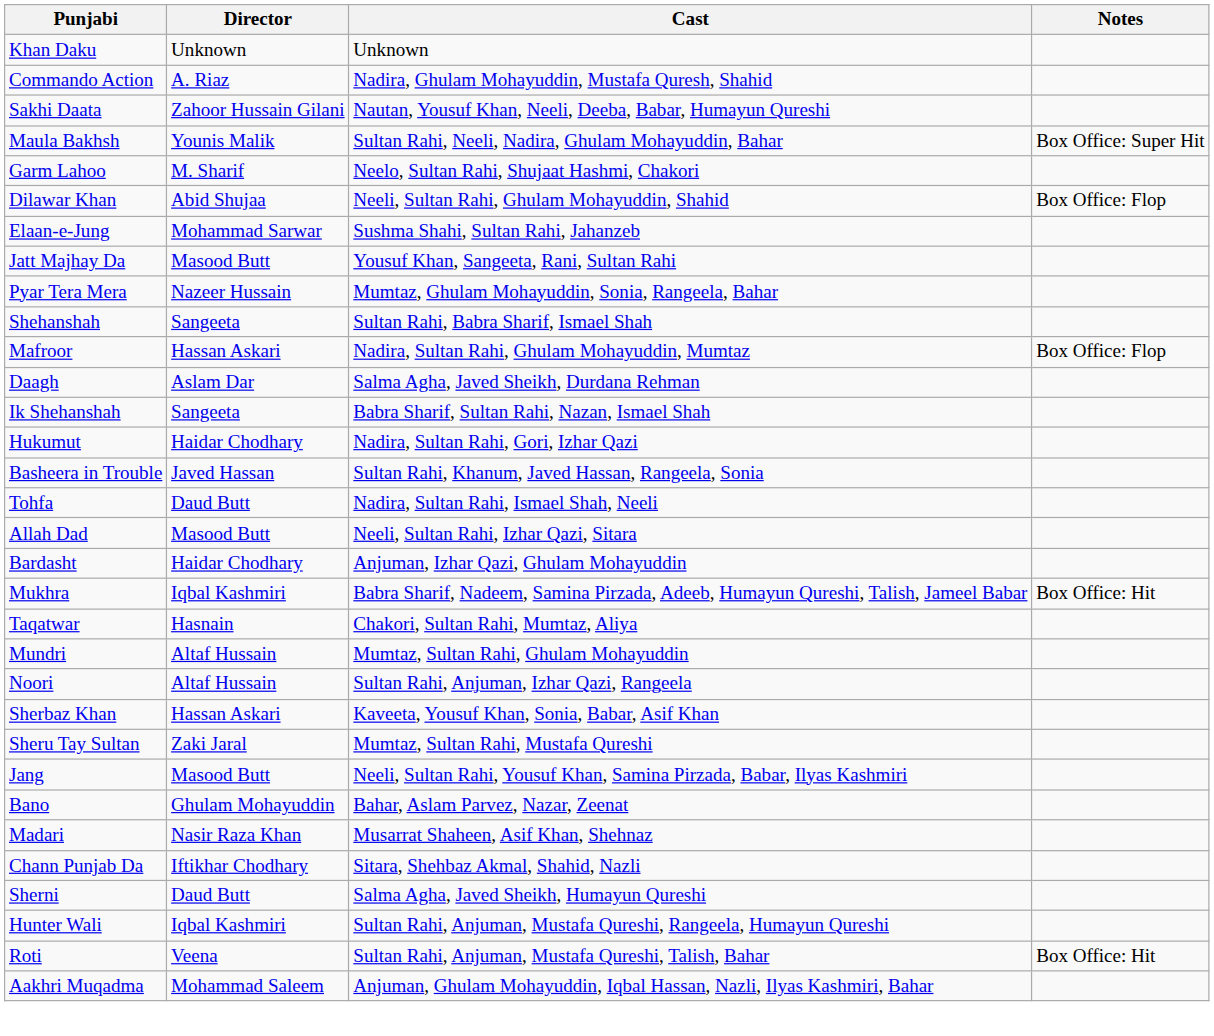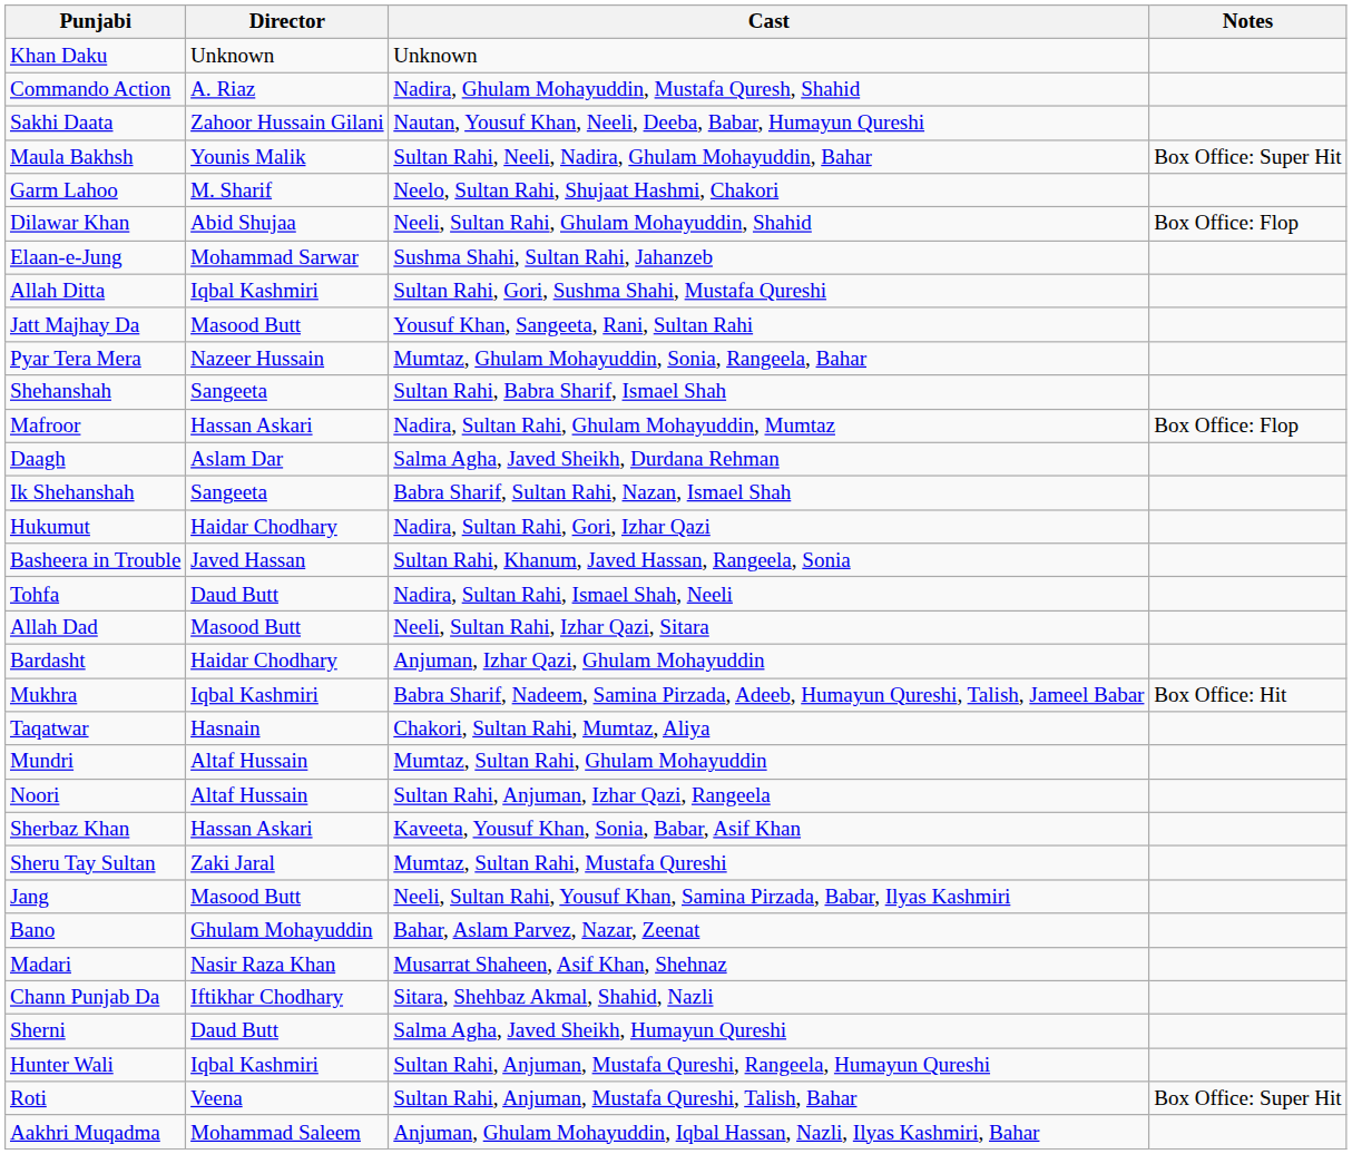+ row: Allah Ditta | Iqbal Kashmiri | Sultan Rahi, Gori, Sushma Shahi, Mustafa Qureshi
Roti | Notes: Box Office: Hit -> Box Office: Super Hit
